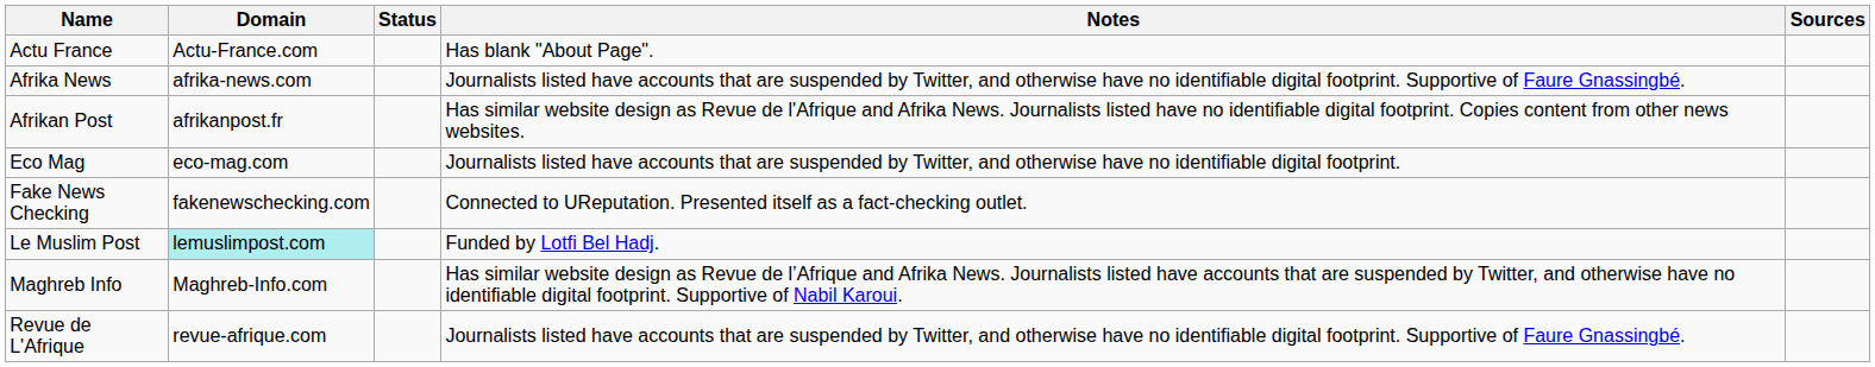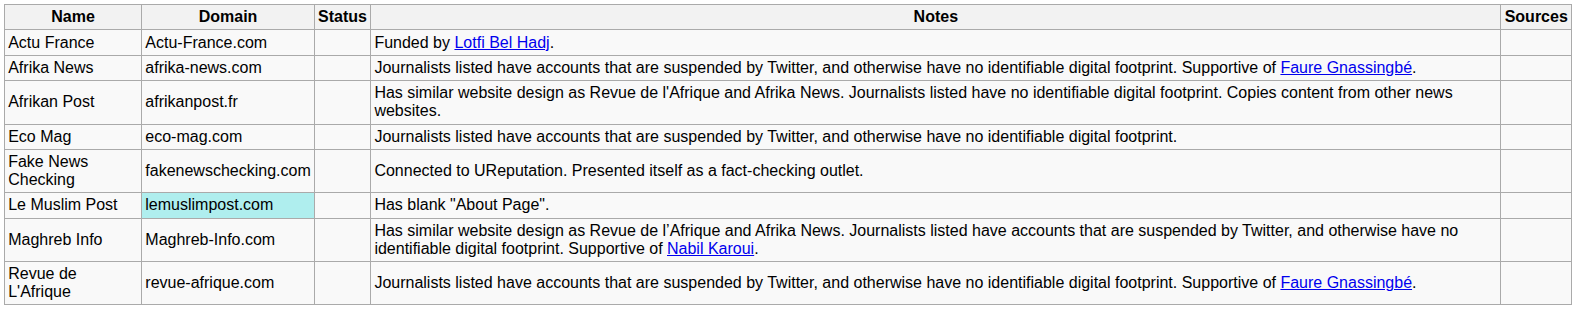Actu France | Notes: Has blank "About Page". -> Funded by Lotfi Bel Hadj.
Le Muslim Post | Notes: Funded by Lotfi Bel Hadj. -> Has blank "About Page".
